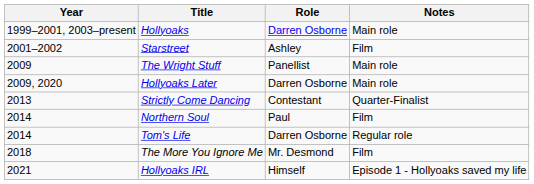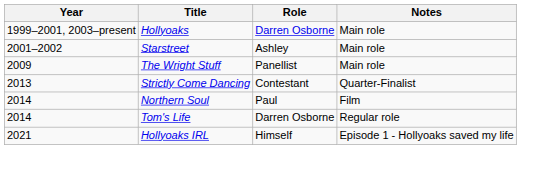Starstreet | Notes: Film -> Main role
- row: 2009, 2020 | Hollyoaks Later | Darren Osborne | Main role
- row: 2018 | The More You Ignore Me | Mr. Desmond | Film
